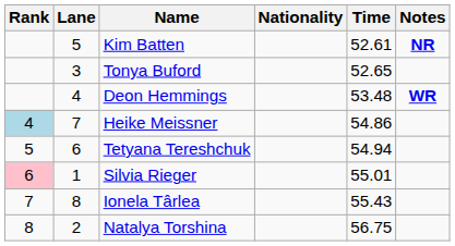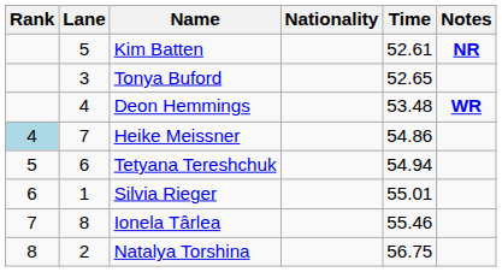Silvia Rieger | Rank: pink background -> no background
Ionela Târlea | Time: 55.43 -> 55.46
